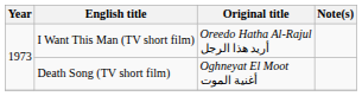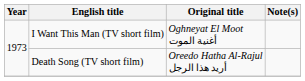I Want This Man (TV short film) | Original title: Oreedo Hatha Al-Rajul أريد هذا الرجل -> Oghneyat El Moot أغنية الموت
Death Song (TV short film) | Original title: Oghneyat El Moot أغنية الموت -> Oreedo Hatha Al-Rajul أريد هذا الرجل
